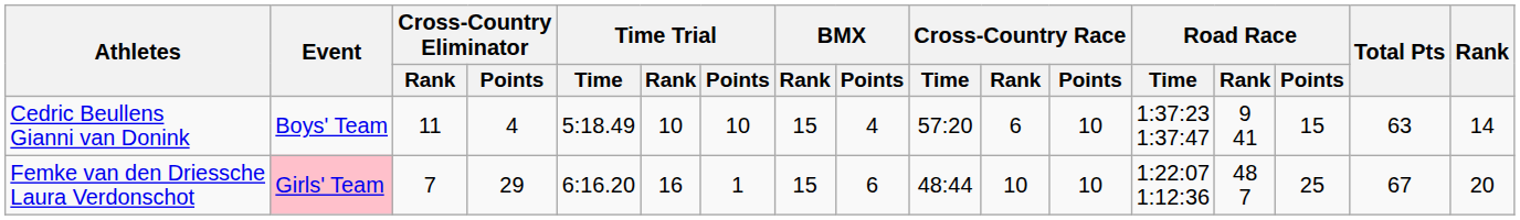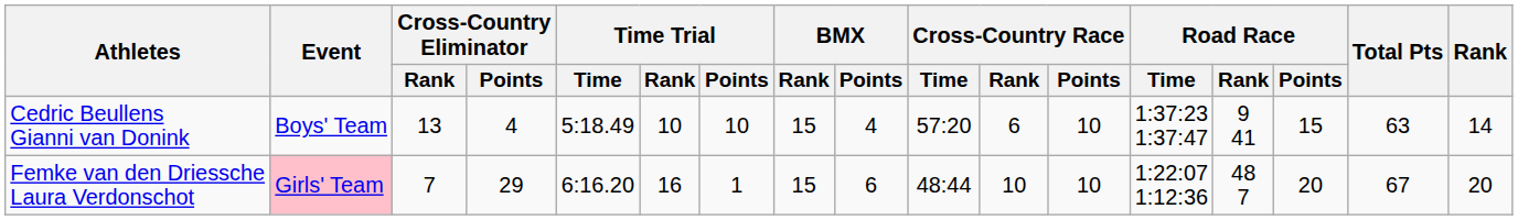Cedric Beullens Gianni van Donink | Cross-Country Eliminator / Rank: 11 -> 13
Femke van den Driessche Laura Verdonschot | Road Race / Points: 25 -> 20
